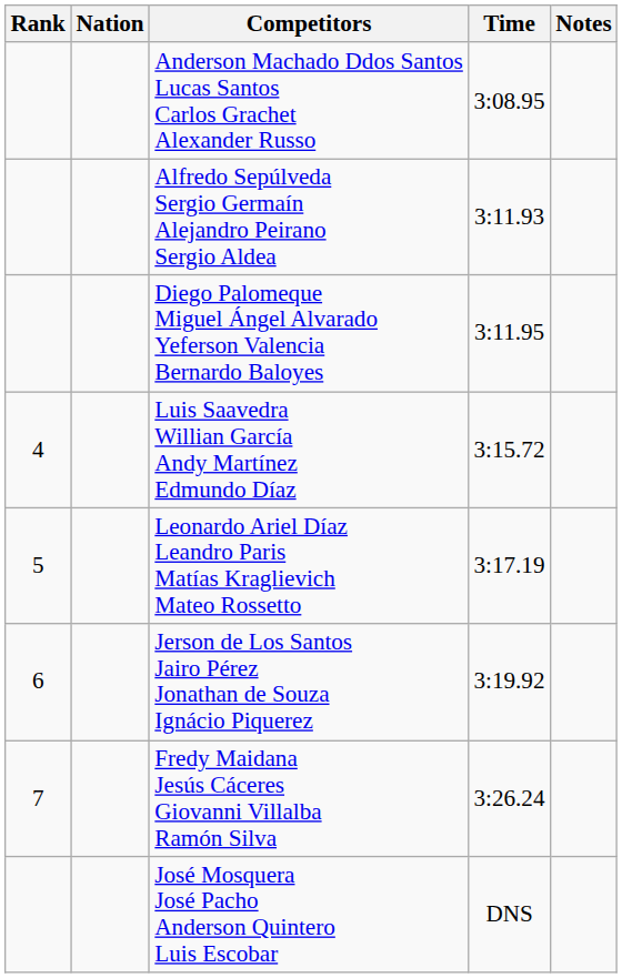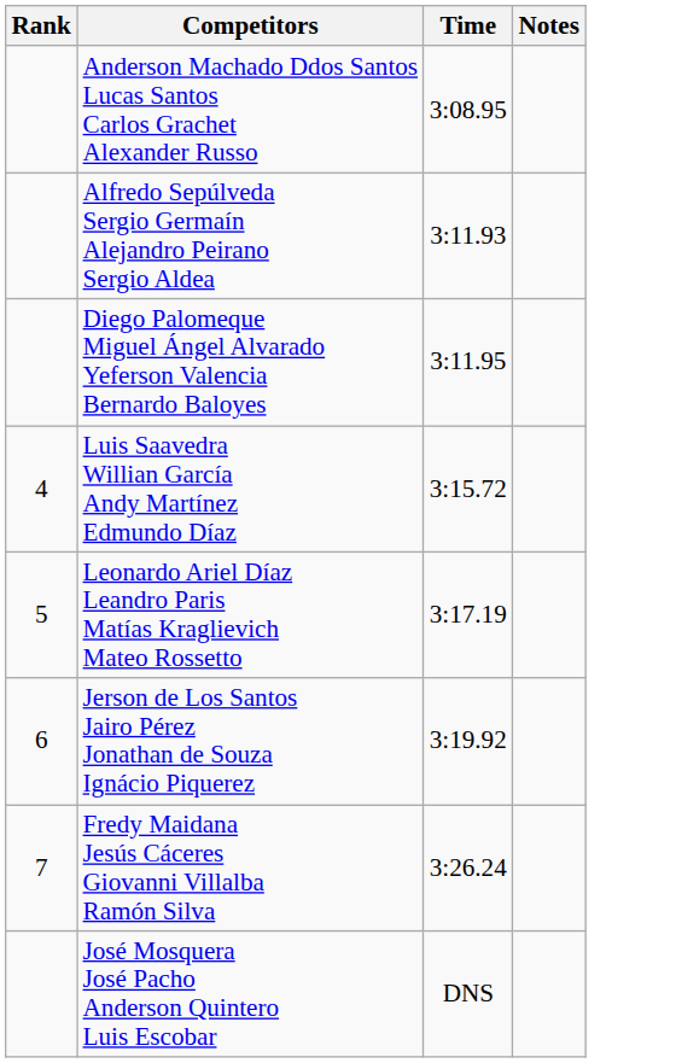- column: Nation
